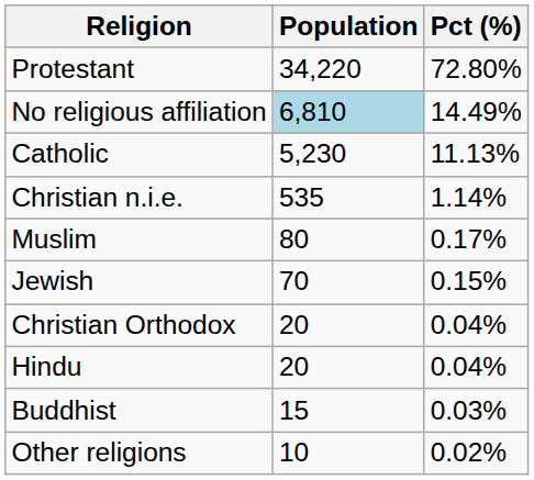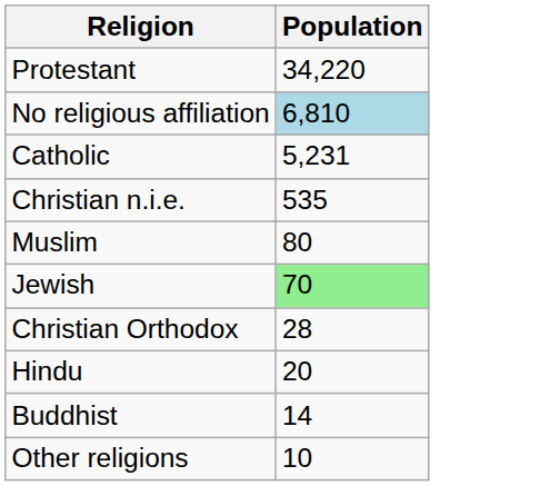- column: Pct (%) | 72.80% | 14.49% | 11.13% | 1.14% | 0.17% | 0.15% | 0.04% | 0.04% | 0.03% | 0.02%
Catholic | Population: 5,230 -> 5,231
Jewish | Population: no background -> lightgreen background
Christian Orthodox | Population: 20 -> 28
Buddhist | Population: 15 -> 14
